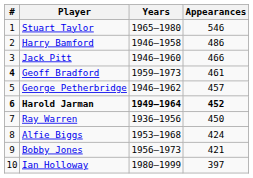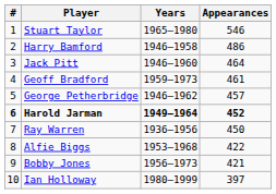Jack Pitt | Appearances: 466 -> 464
Geoff Bradford | #: bold -> normal
Alfie Biggs | Appearances: 424 -> 422
